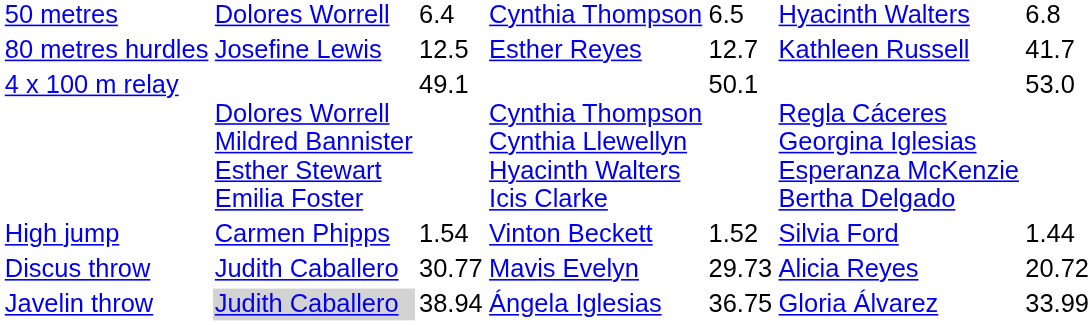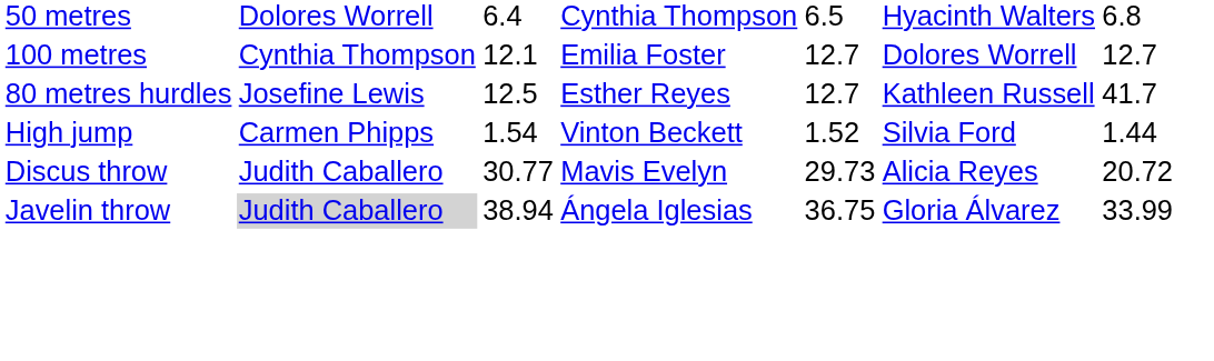+ row: 100 metres | Cynthia Thompson | 12.1 | Emilia Foster | 12.7 | Dolores Worrell | 12.7
- row: 4 x 100 m relay | Dolores Worrell Mildred Bannister Esther Stewart Emilia Foster | 49.1 | Cynthia Thompson Cynthia Llewellyn Hyacinth Walters Icis Clarke | 50.1 | Regla Cáceres Georgina Iglesias Esperanza McKenzie Bertha Delgado | 53.0
